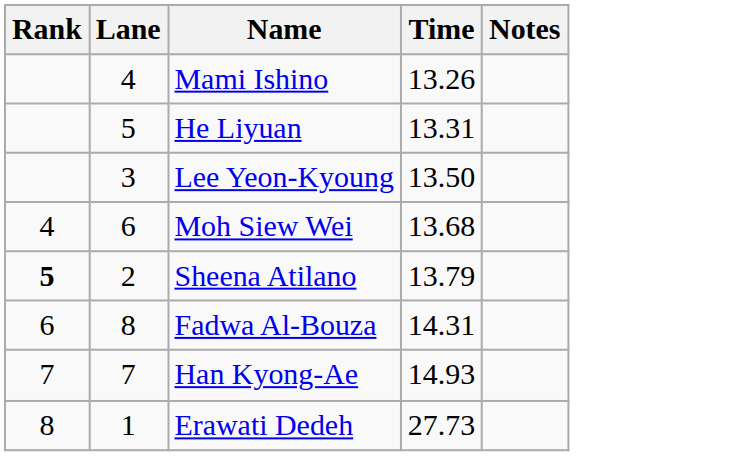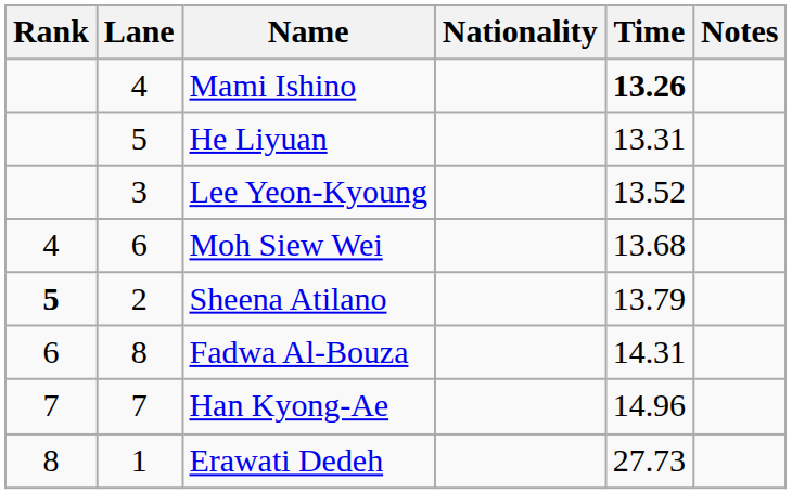+ column: Nationality
Mami Ishino | Time: normal -> bold
Lee Yeon-Kyoung | Time: 13.50 -> 13.52
Han Kyong-Ae | Time: 14.93 -> 14.96
